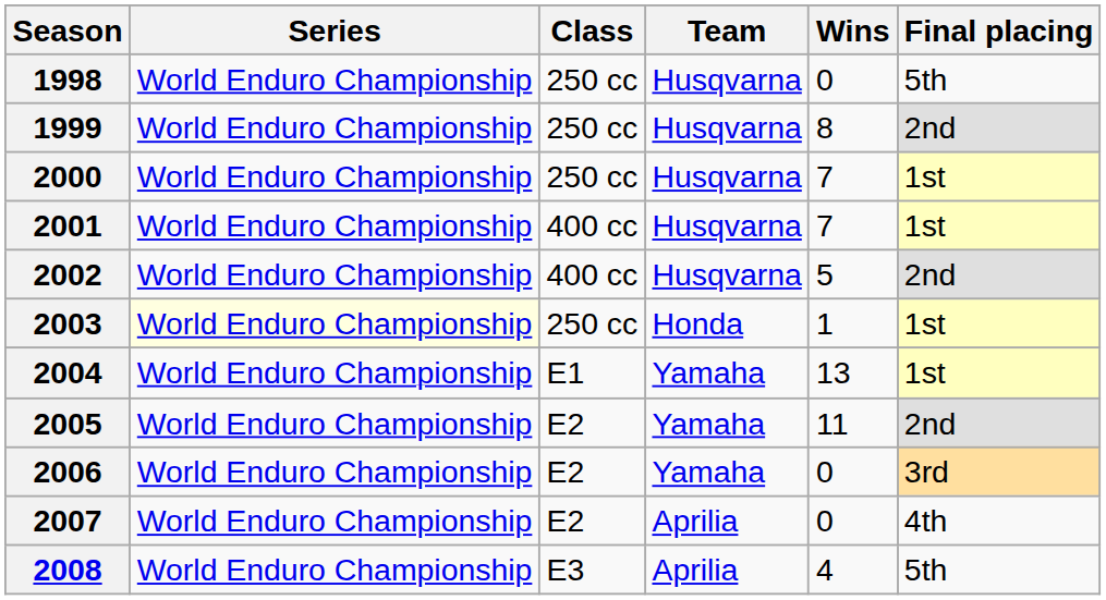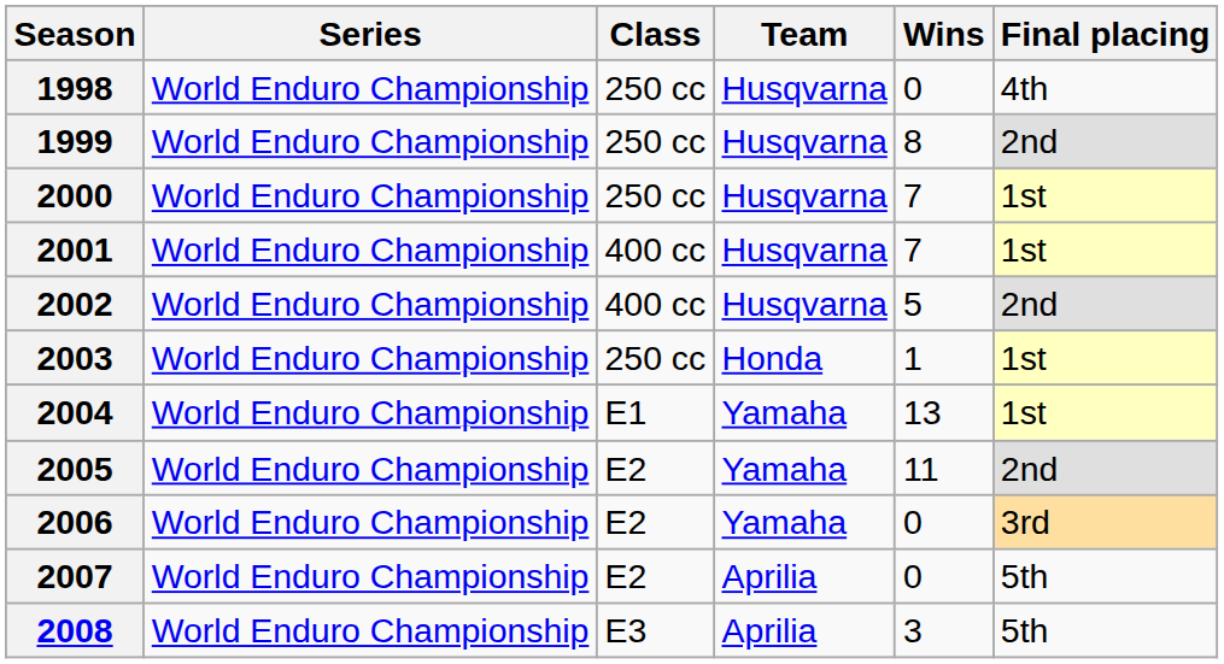1998 | Final placing: 5th -> 4th
2003 | Series: lightyellow background -> no background
2007 | Final placing: 4th -> 5th
2008 | Wins: 4 -> 3
